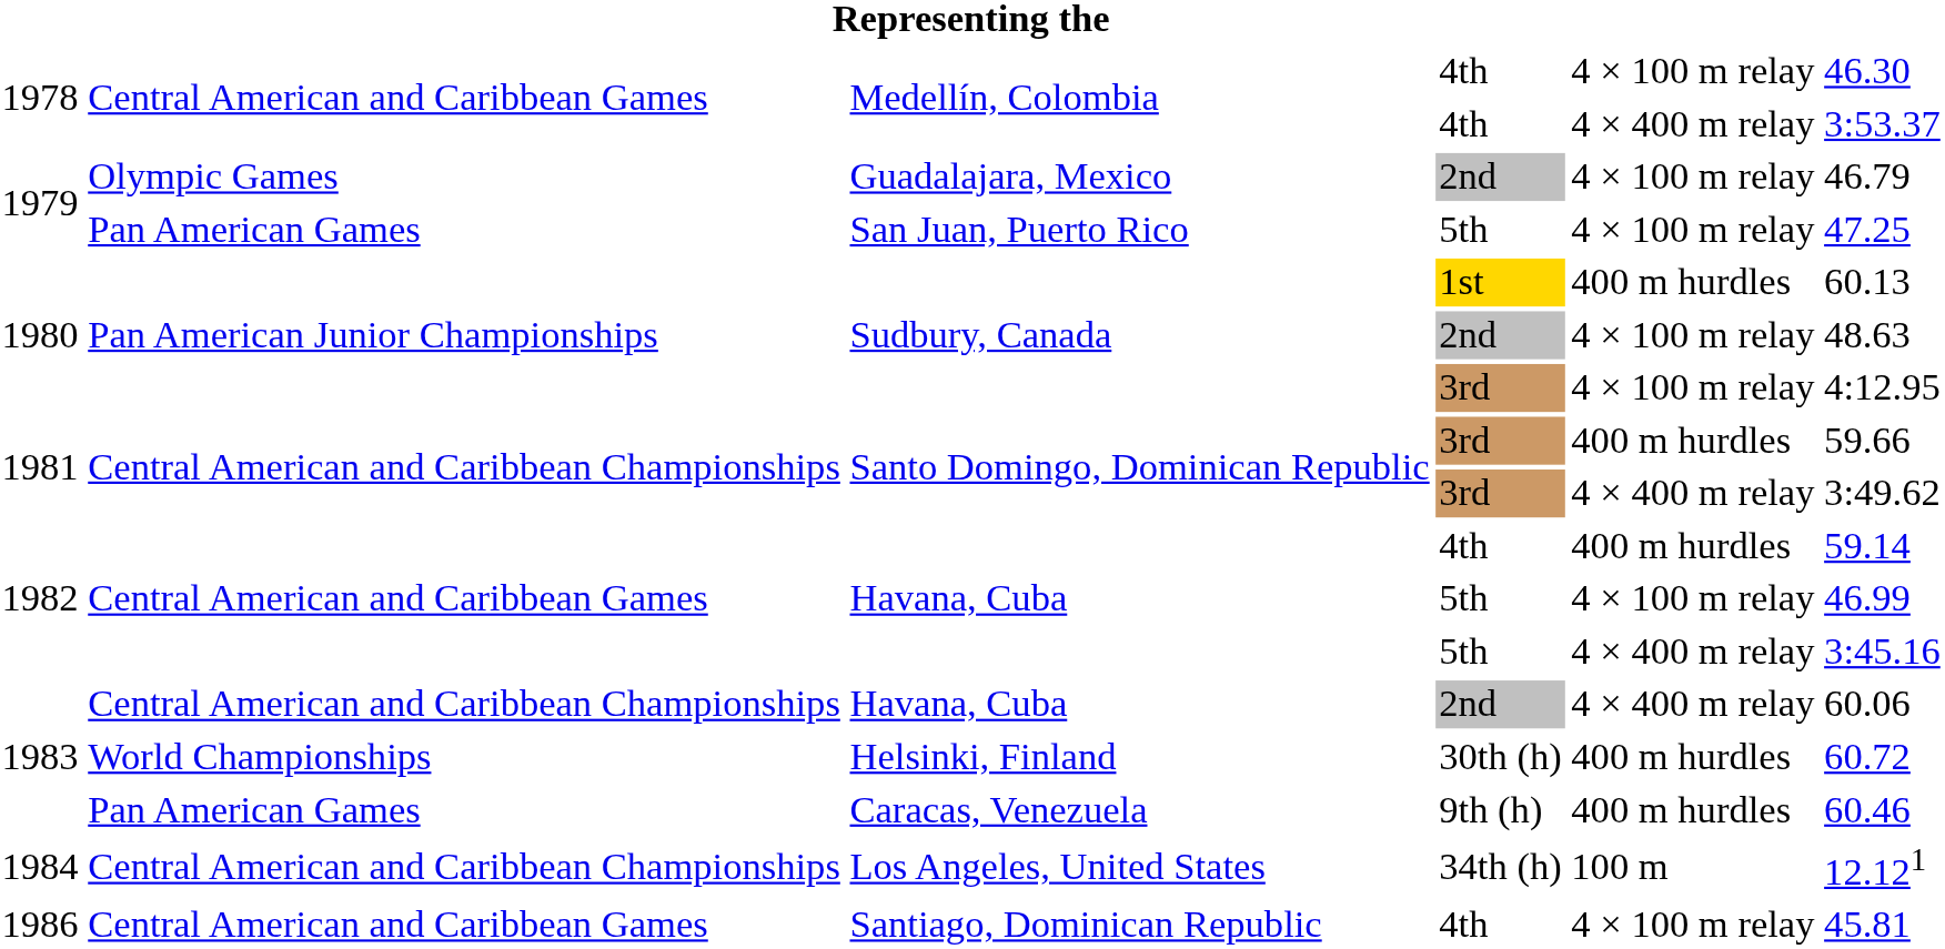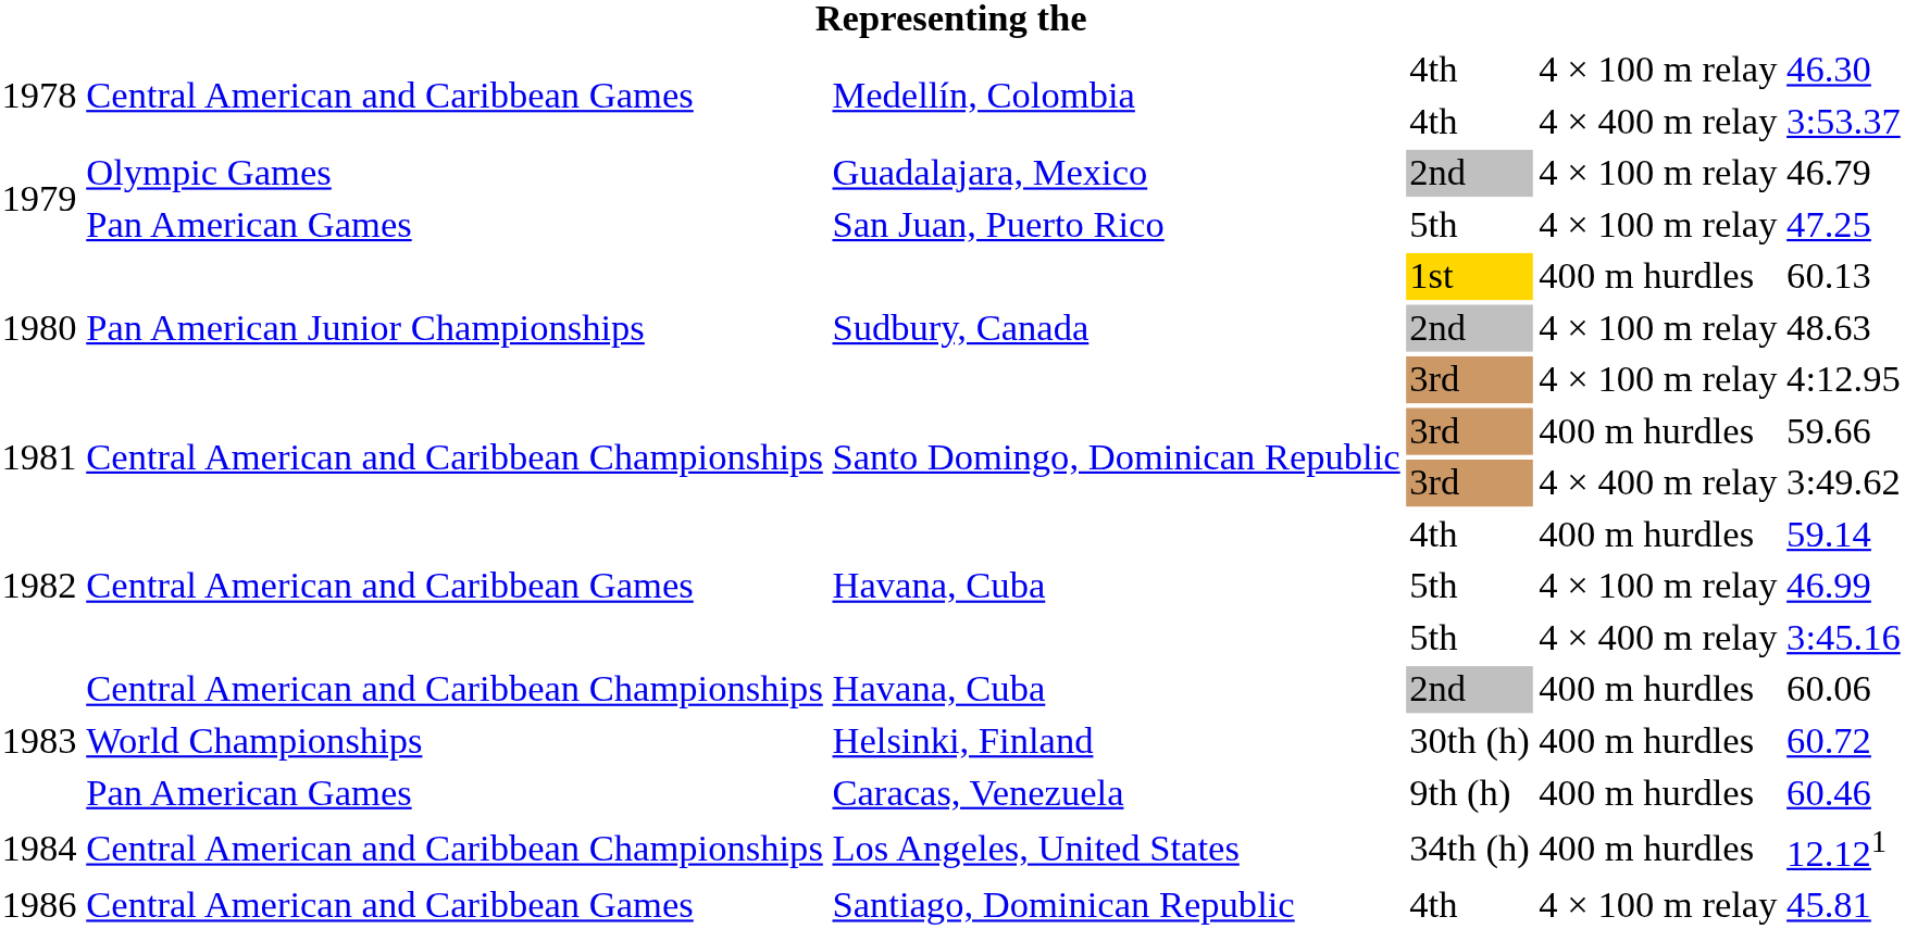Havana, Cuba / 2nd | column 5: 4 × 400 m relay -> 400 m hurdles
Los Angeles, United States | column 5: 100 m -> 400 m hurdles
